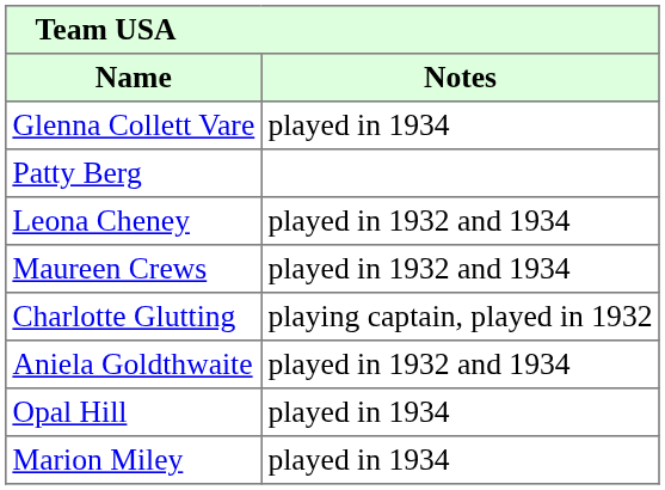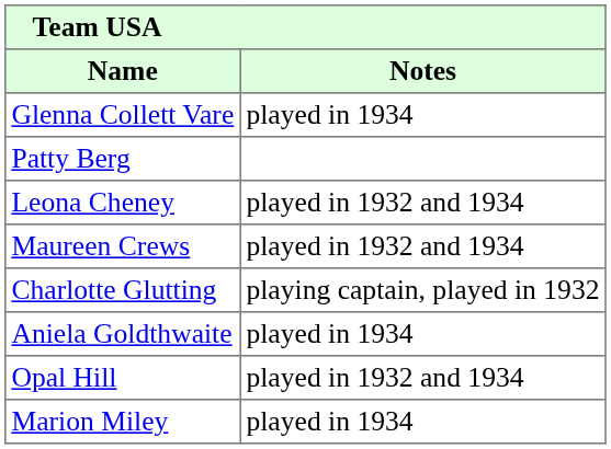Aniela Goldthwaite | Notes: played in 1932 and 1934 -> played in 1934
Opal Hill | Notes: played in 1934 -> played in 1932 and 1934
